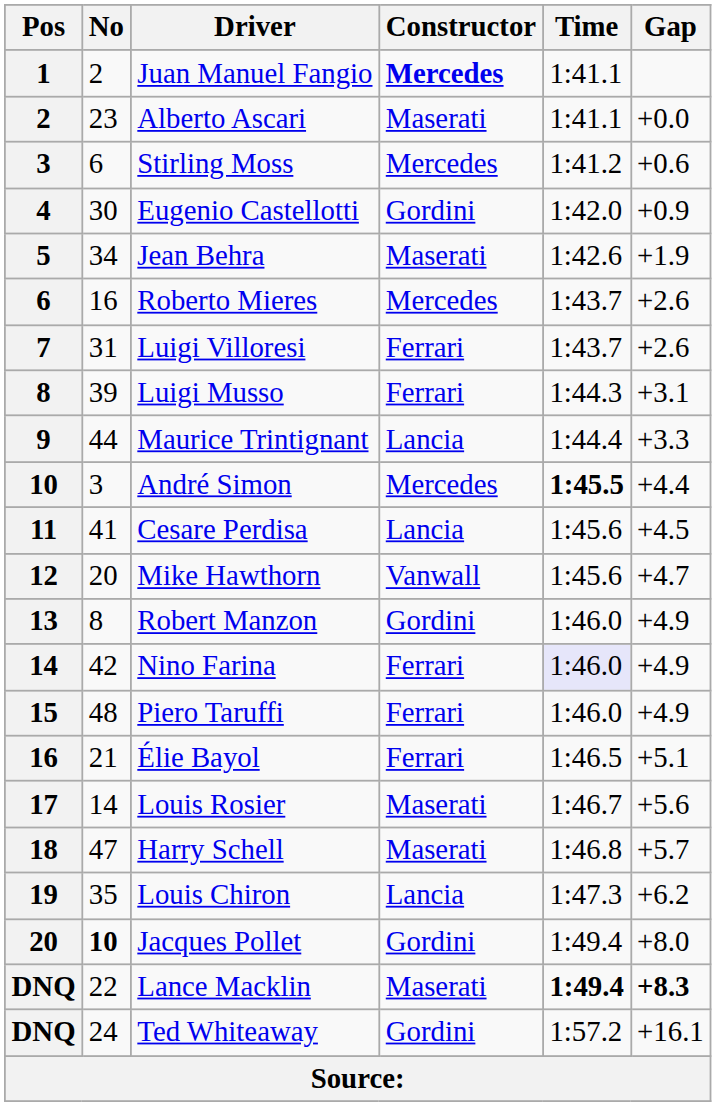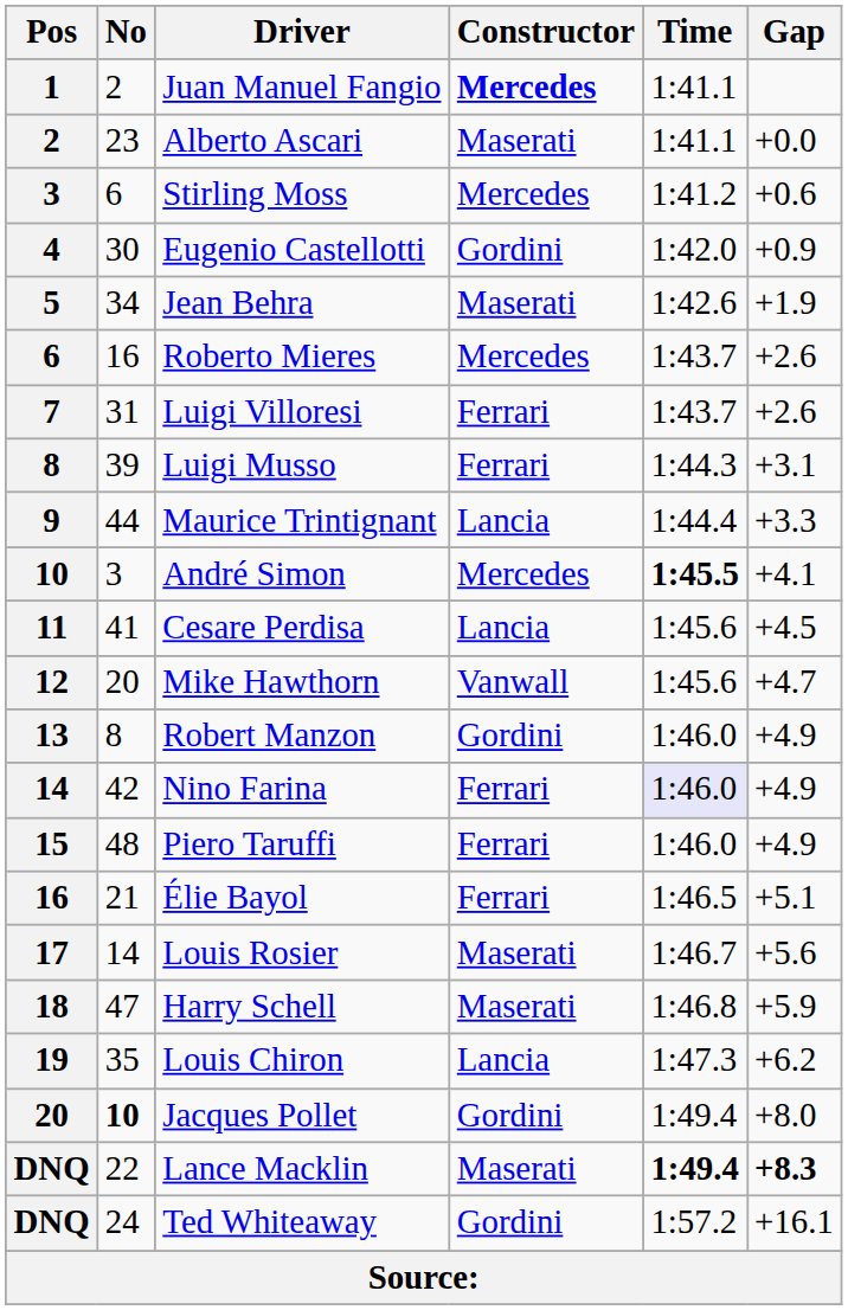André Simon | Gap: +4.4 -> +4.1
Harry Schell | Gap: +5.7 -> +5.9
